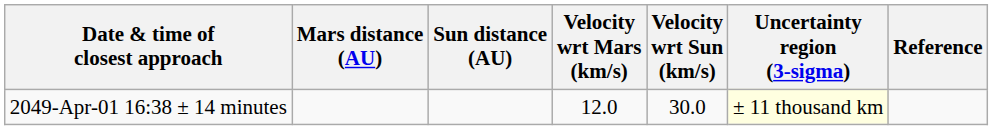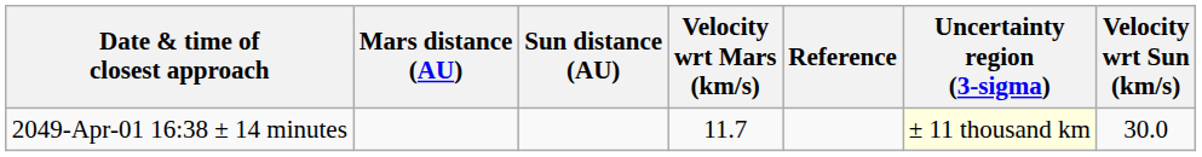columns swapped: Velocity wrt Sun (km/s) <-> Reference
2049-Apr-01 16:38 ± 14 minutes | Velocity wrt Mars (km/s): 12.0 -> 11.7
